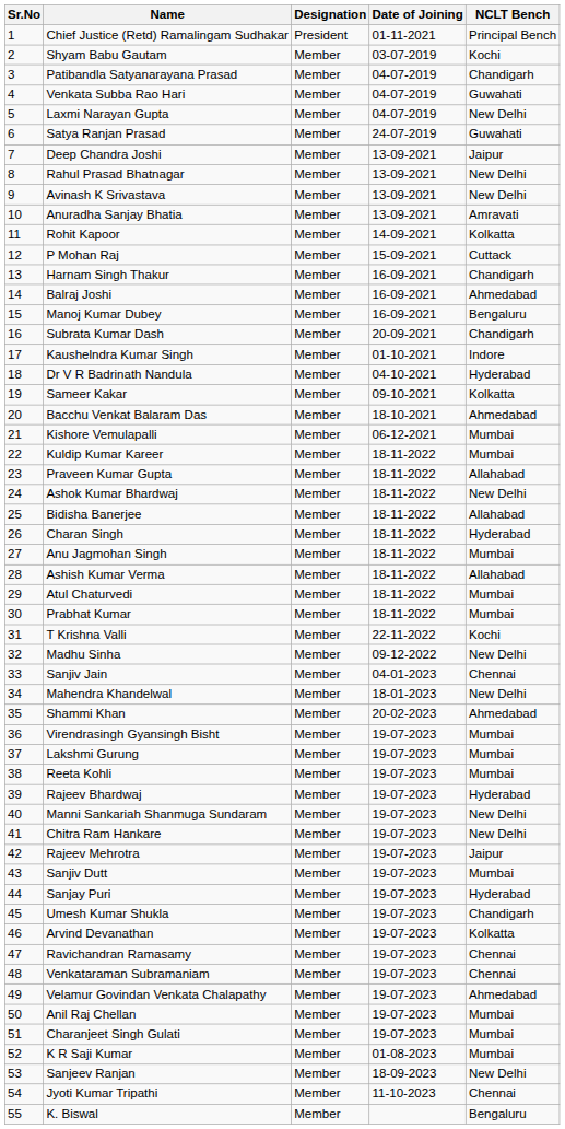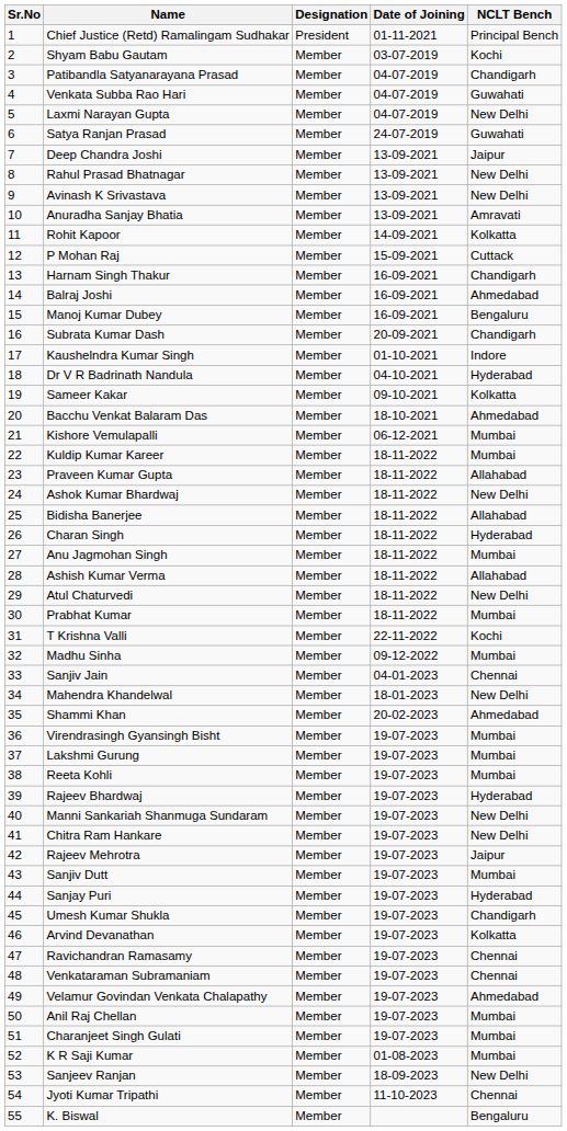Atul Chaturvedi | NCLT Bench: Mumbai -> New Delhi
Madhu Sinha | NCLT Bench: New Delhi -> Mumbai
